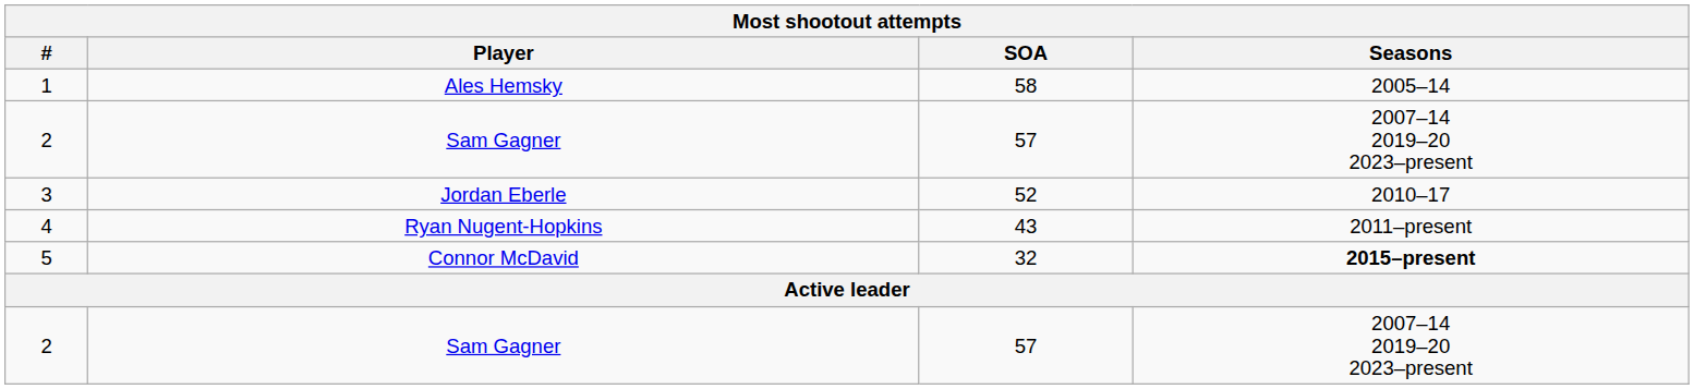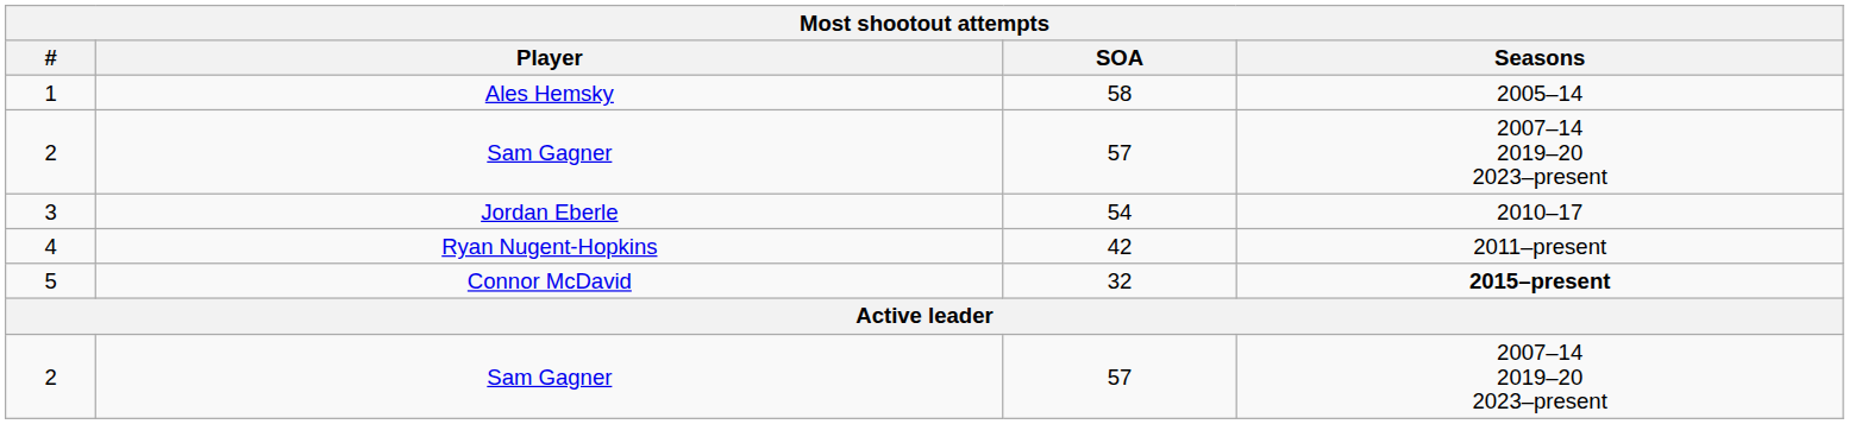3 | SOA: 52 -> 54
4 | SOA: 43 -> 42
